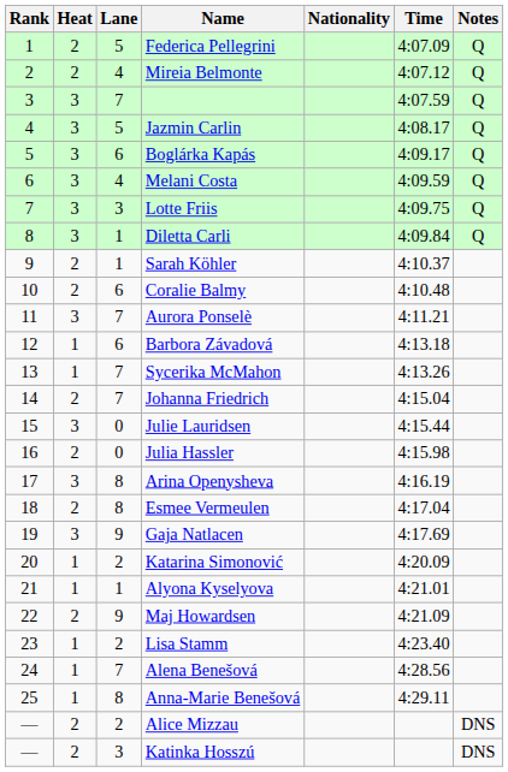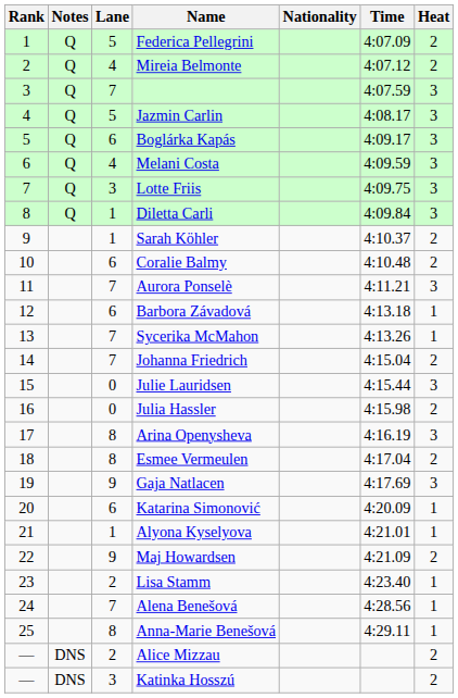columns swapped: Heat <-> Notes
Katarina Simonović | Lane: 2 -> 6
